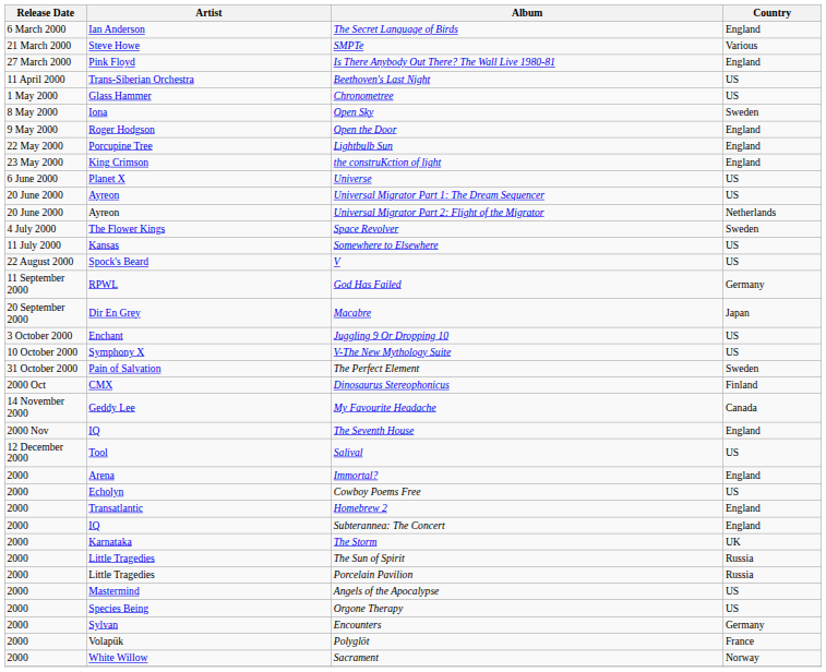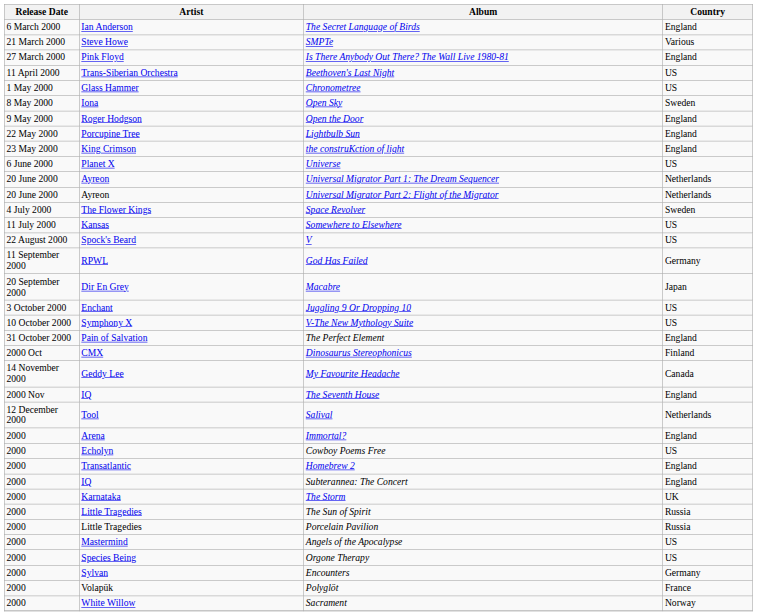Universal Migrator Part 1: The Dream Sequencer | Country: US -> Netherlands
The Perfect Element | Country: Sweden -> England
Salival | Country: US -> Netherlands
